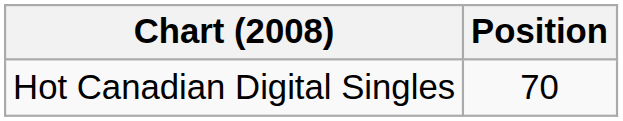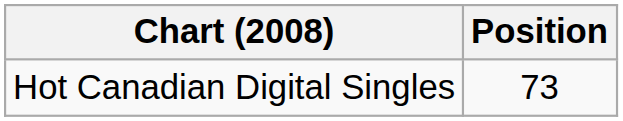Hot Canadian Digital Singles | Position: 70 -> 73
